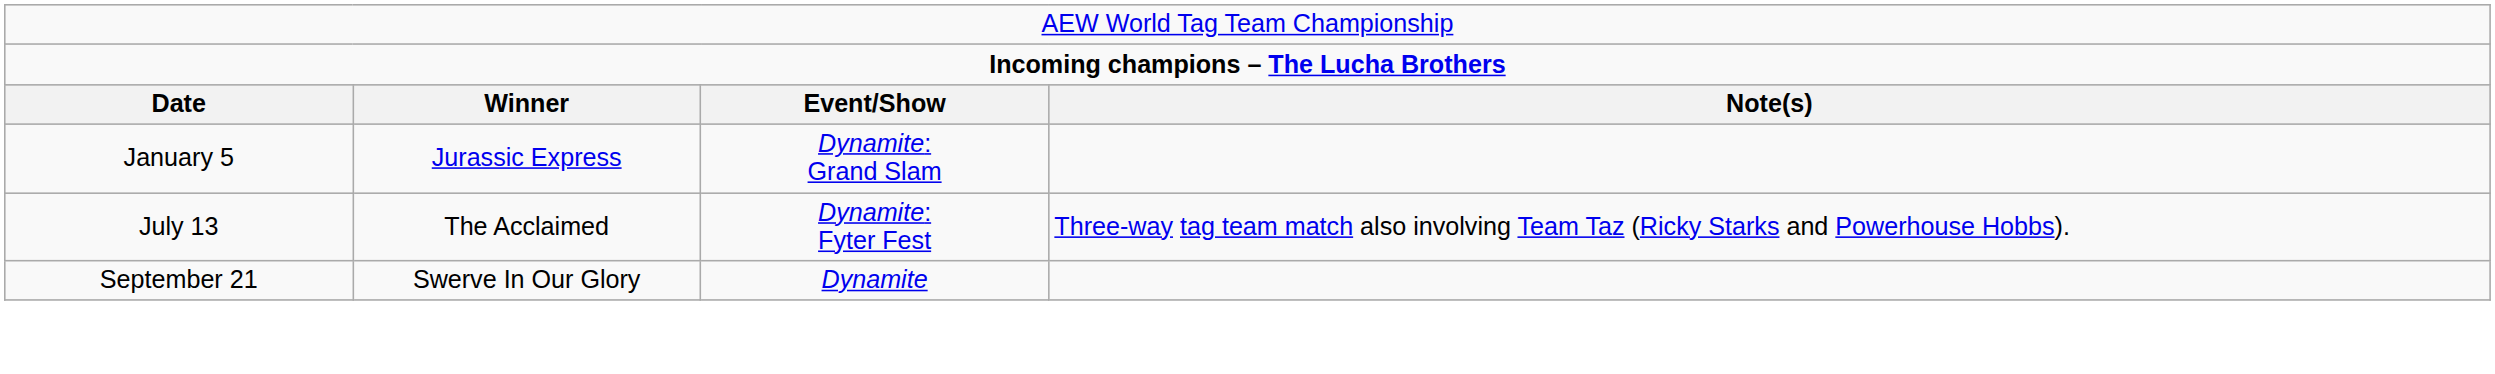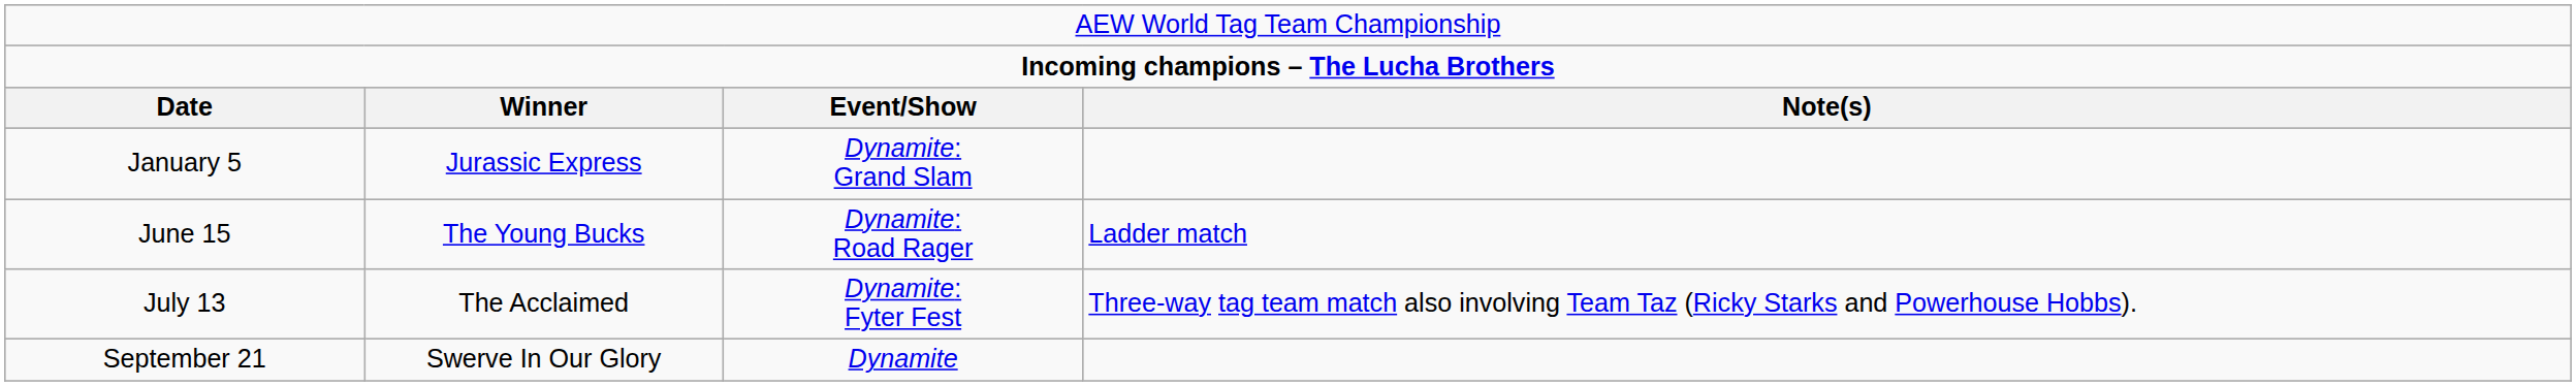+ row: June 15 | The Young Bucks | Dynamite: Road Rager | Ladder match
